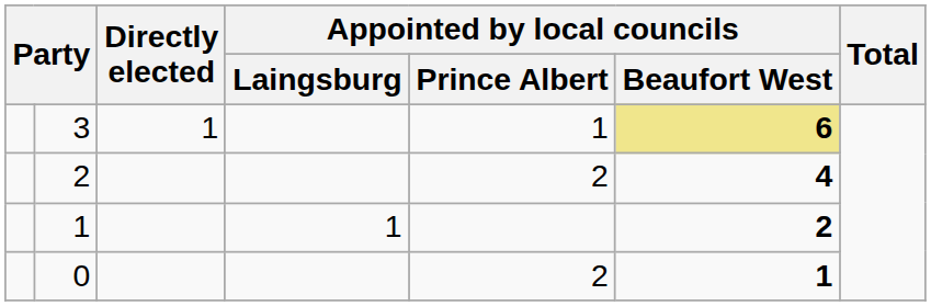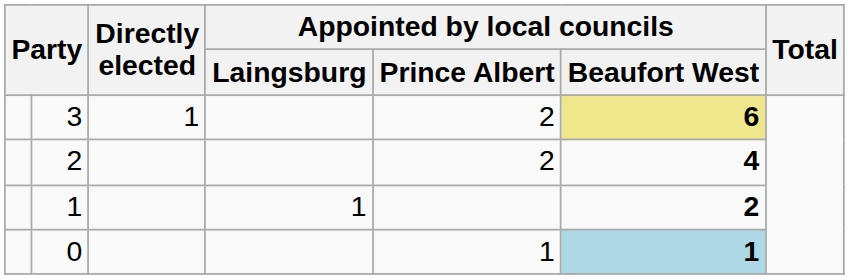3 | Appointed by local councils / Prince Albert: 1 -> 2
0 | Appointed by local councils / Prince Albert: 2 -> 1
0 | Appointed by local councils / Beaufort West: no background -> lightblue background
